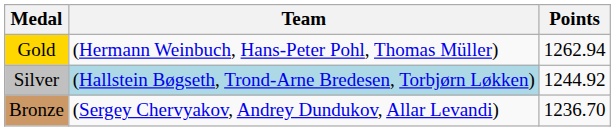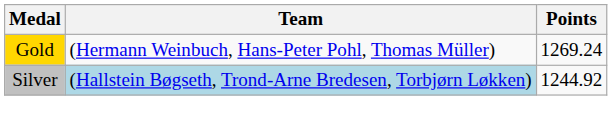Gold | Points: 1262.94 -> 1269.24
- row: Bronze | (Sergey Chervyakov, Andrey Dundukov, Allar Levandi) | 1236.70
